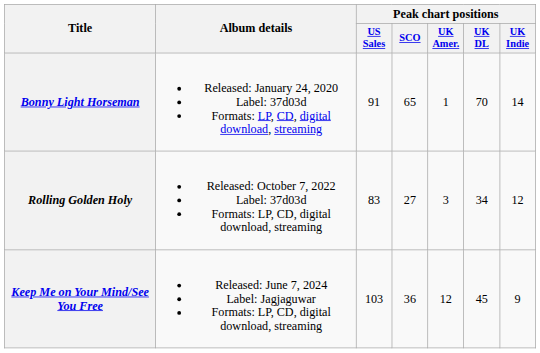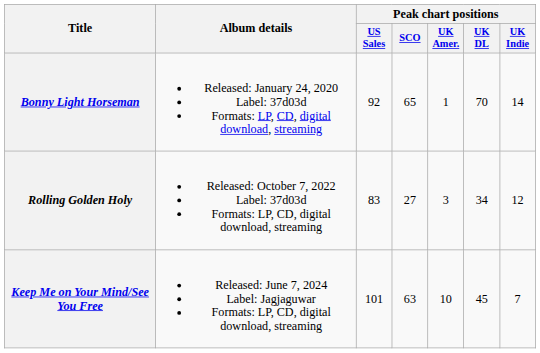Bonny Light Horseman | Peak chart positions / US Sales: 91 -> 92
Keep Me on Your Mind/See You Free | Peak chart positions / US Sales: 103 -> 101
Keep Me on Your Mind/See You Free | Peak chart positions / SCO: 36 -> 63
Keep Me on Your Mind/See You Free | Peak chart positions / UK Amer.: 12 -> 10
Keep Me on Your Mind/See You Free | Peak chart positions / UK Indie: 9 -> 7
